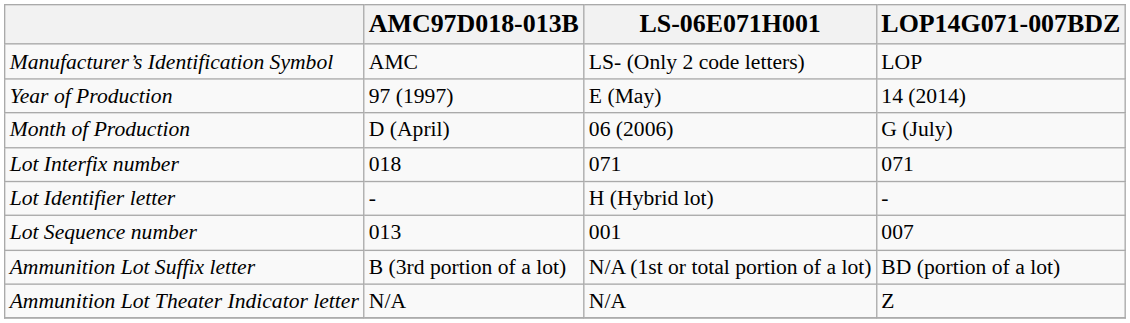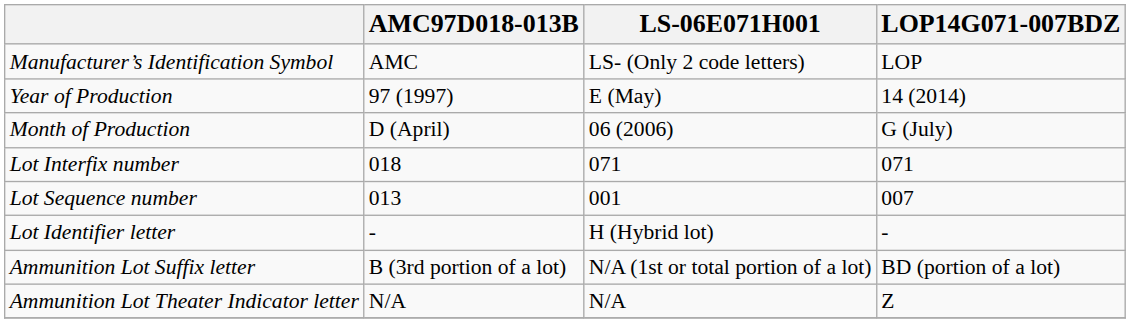rows swapped: Lot Identifier letter <-> Lot Sequence number
